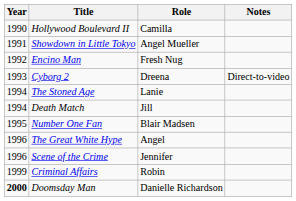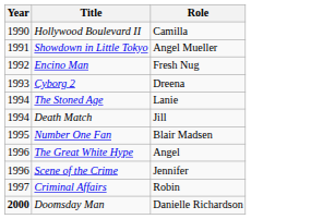- column: Notes | Direct-to-video
Criminal Affairs | Year: 1999 -> 1997
